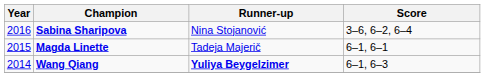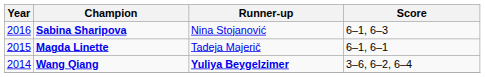Sabina Sharipova | Score: 3–6, 6–2, 6–4 -> 6–1, 6–3
Wang Qiang | Score: 6–1, 6–3 -> 3–6, 6–2, 6–4
